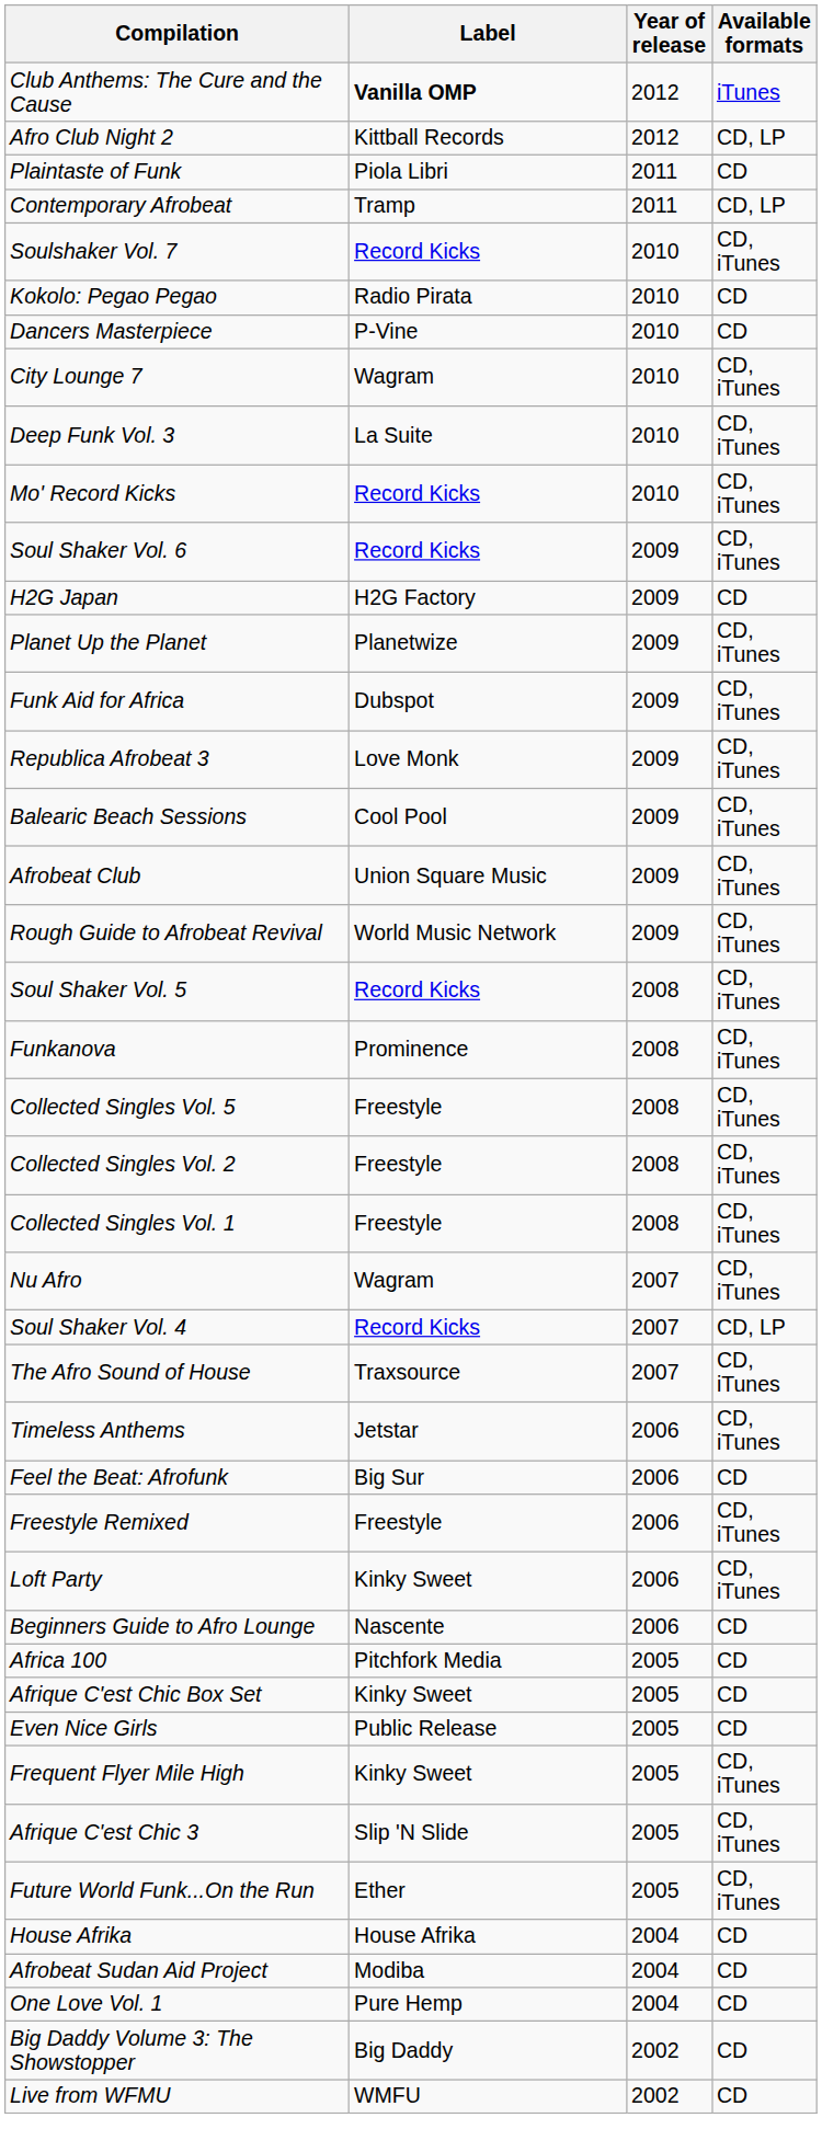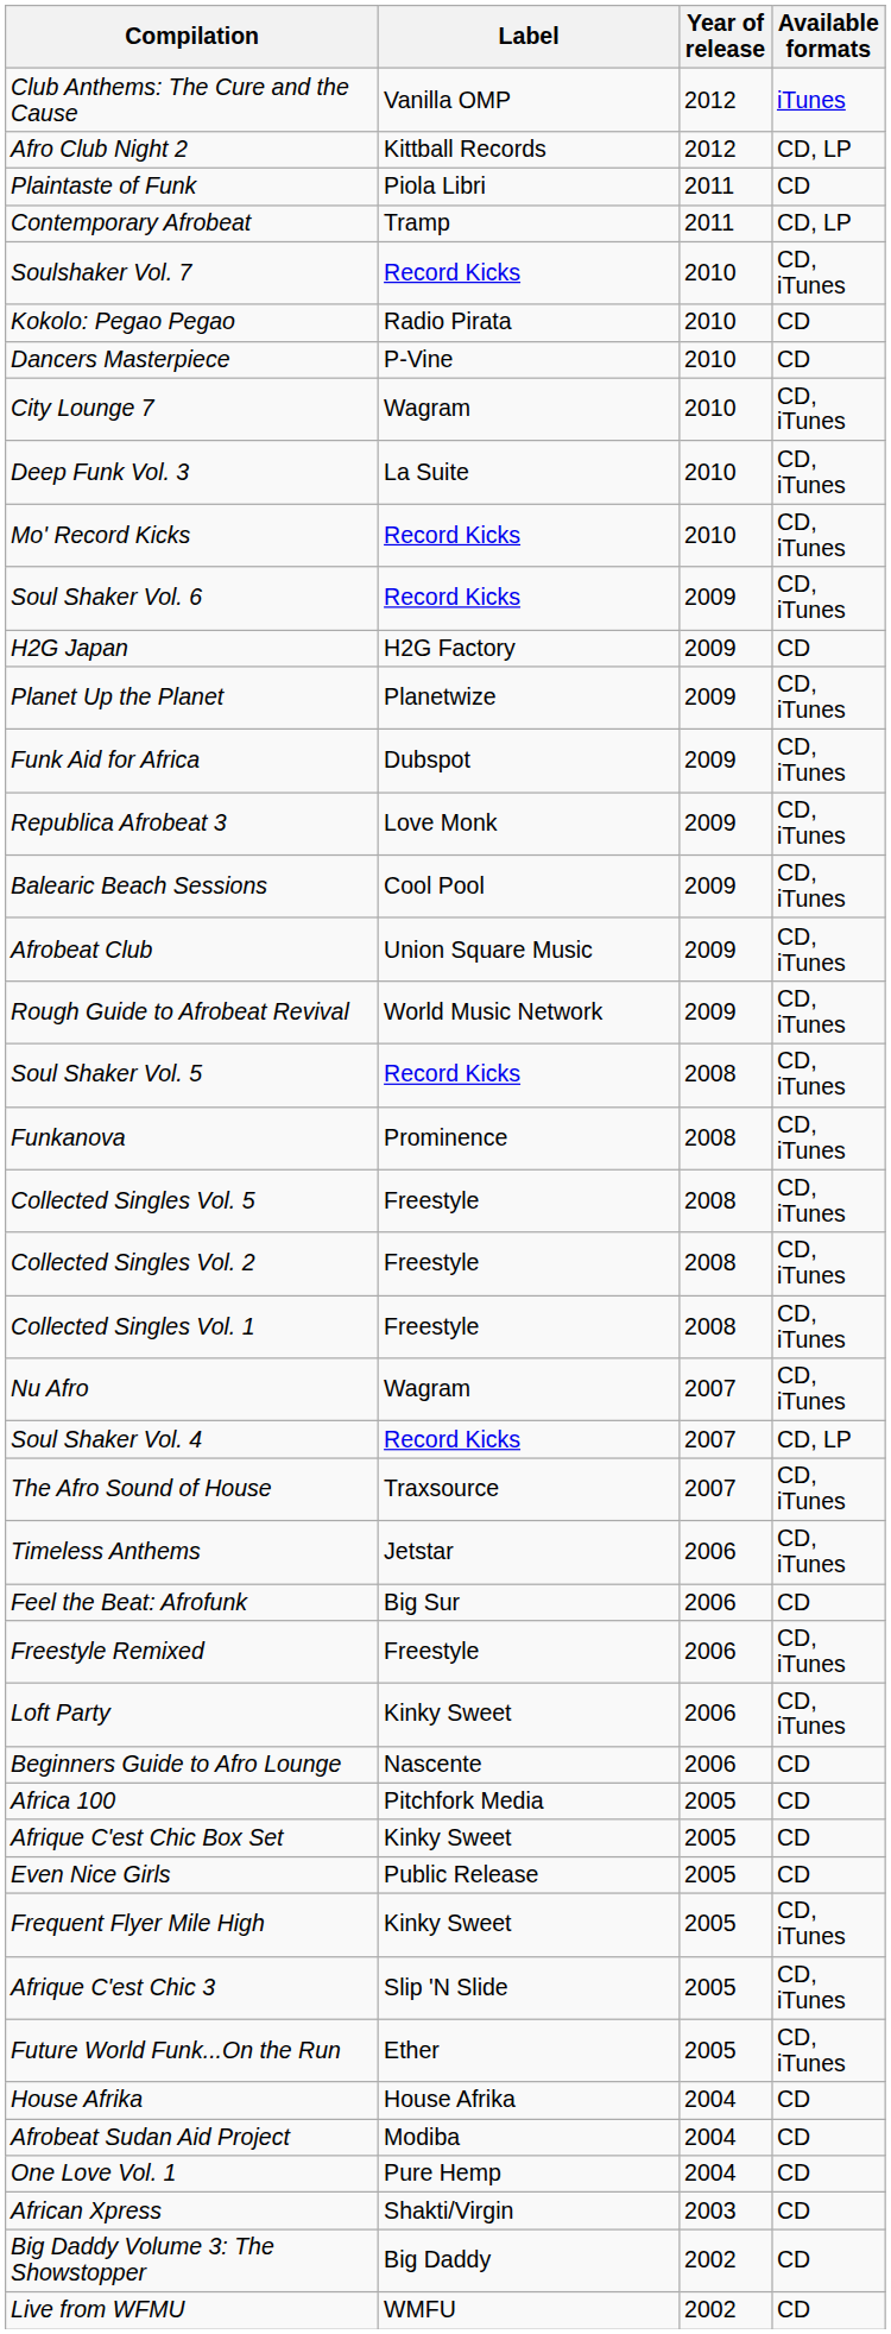Club Anthems: The Cure and the Cause | Label: bold -> normal
+ row: African Xpress | Shakti/Virgin | 2003 | CD
